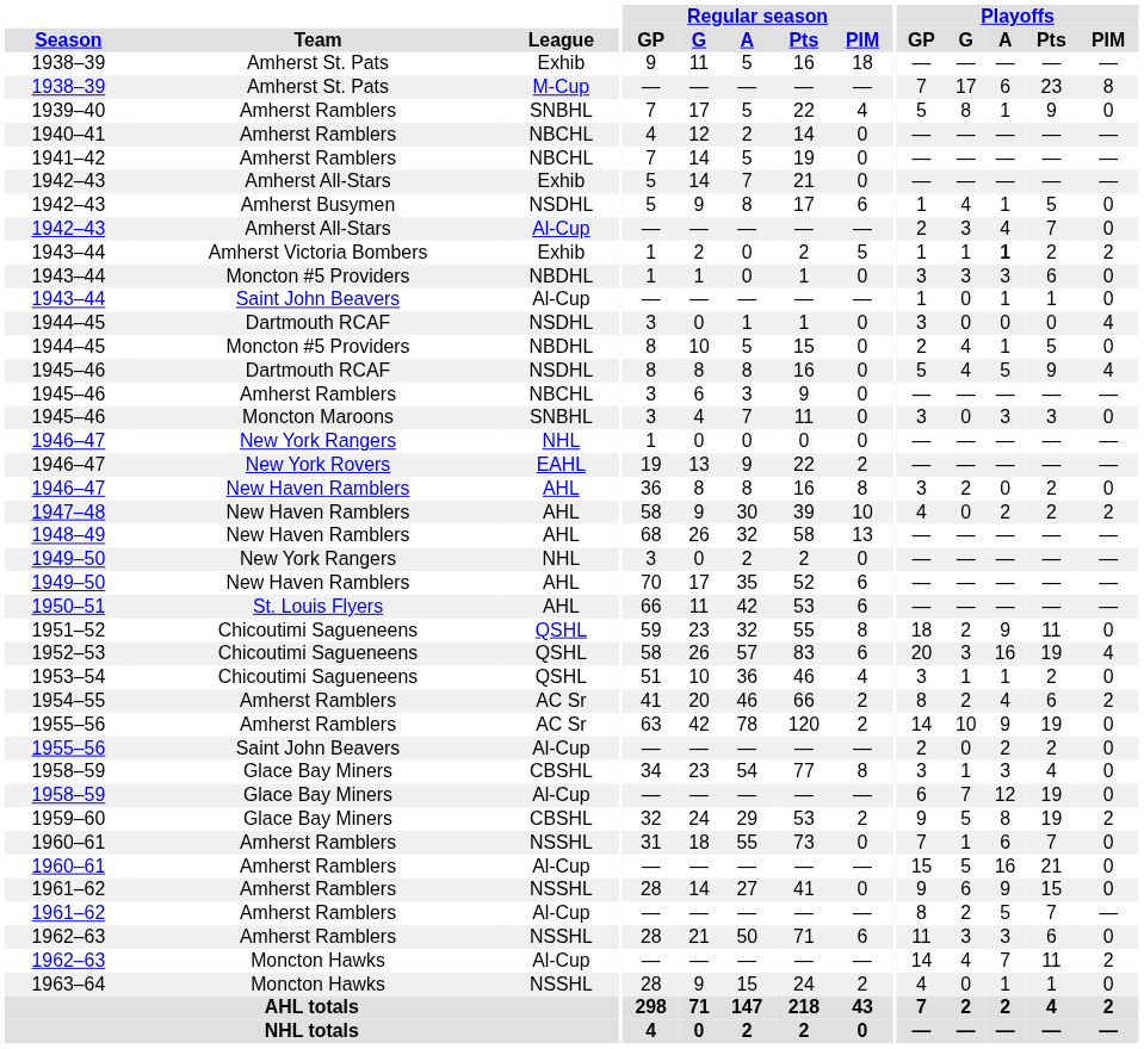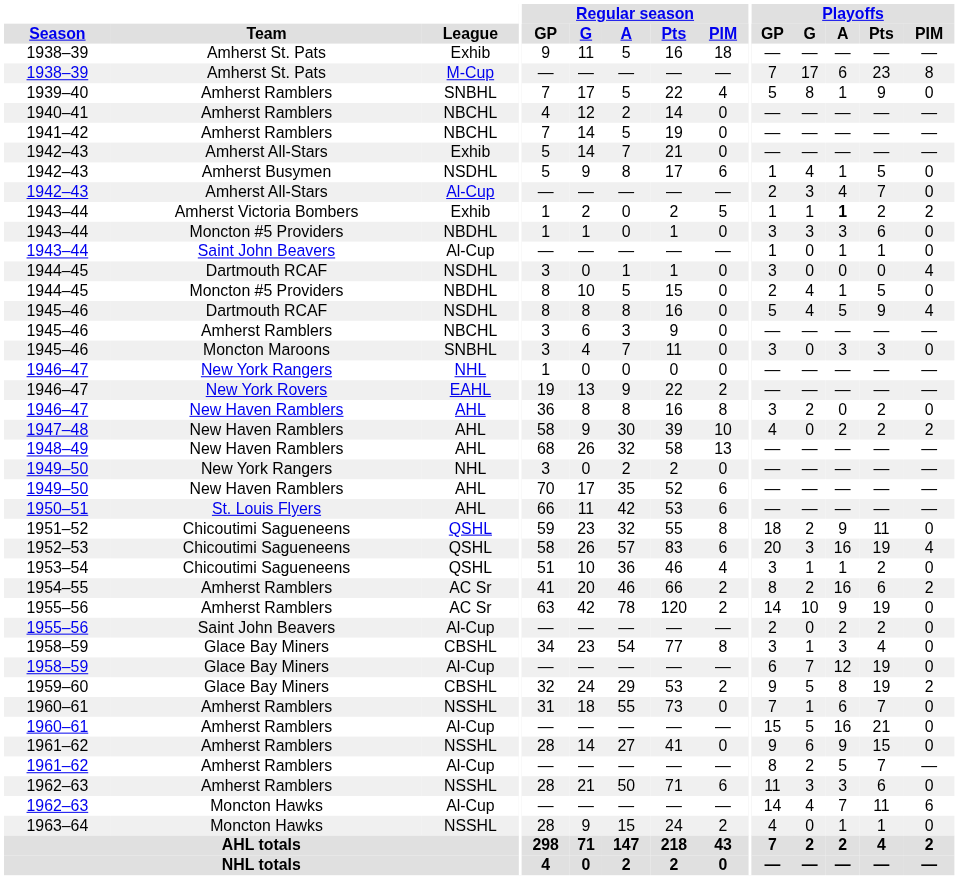1954–55 | Playoffs / A: 4 -> 16
1962–63 / Al-Cup | Playoffs / PIM: 2 -> 6
